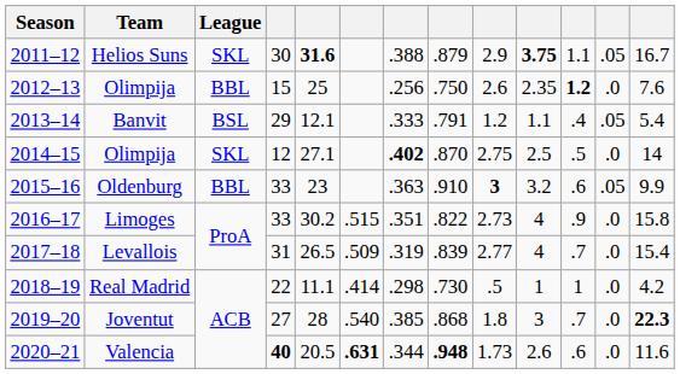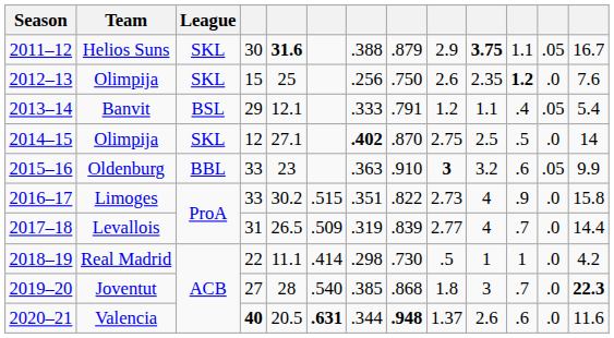2012–13 / Olimpija | League: BBL -> SKL
Levallois | column 13: 15.4 -> 14.4
Valencia | column 9: 1.73 -> 1.37
